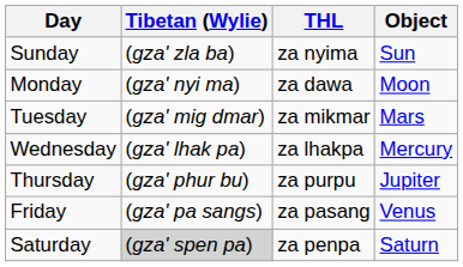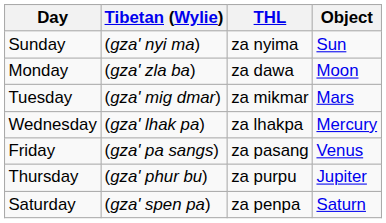Sunday | Tibetan (Wylie): (gza' zla ba) -> (gza' nyi ma)
Monday | Tibetan (Wylie): (gza' nyi ma) -> (gza' zla ba)
rows swapped: Thursday <-> Friday
Saturday | Tibetan (Wylie): lightgrey background -> no background
